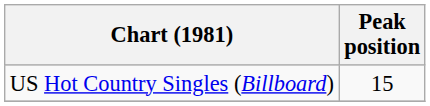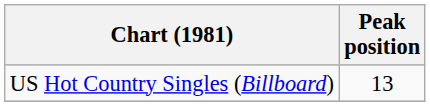US Hot Country Singles (Billboard) | Peak position: 15 -> 13
